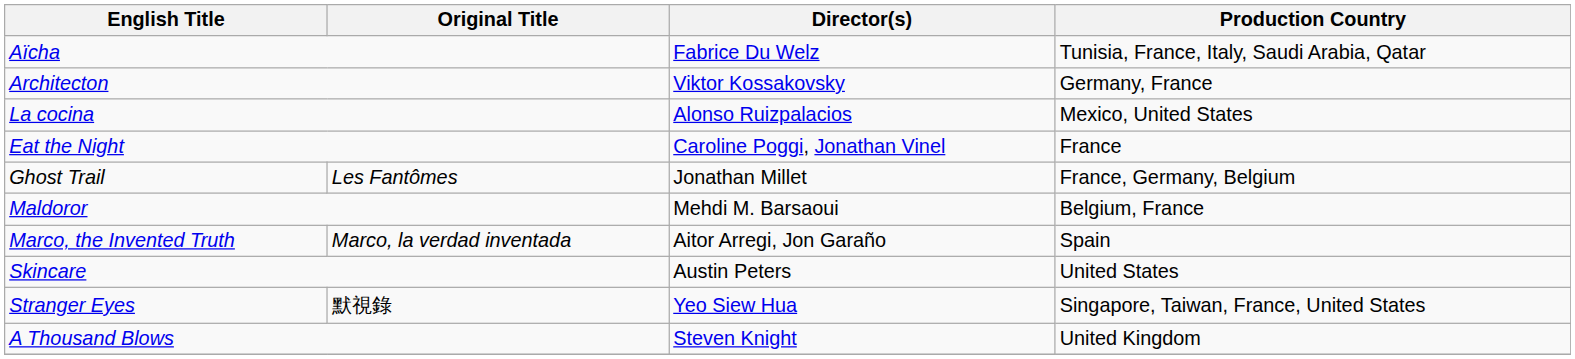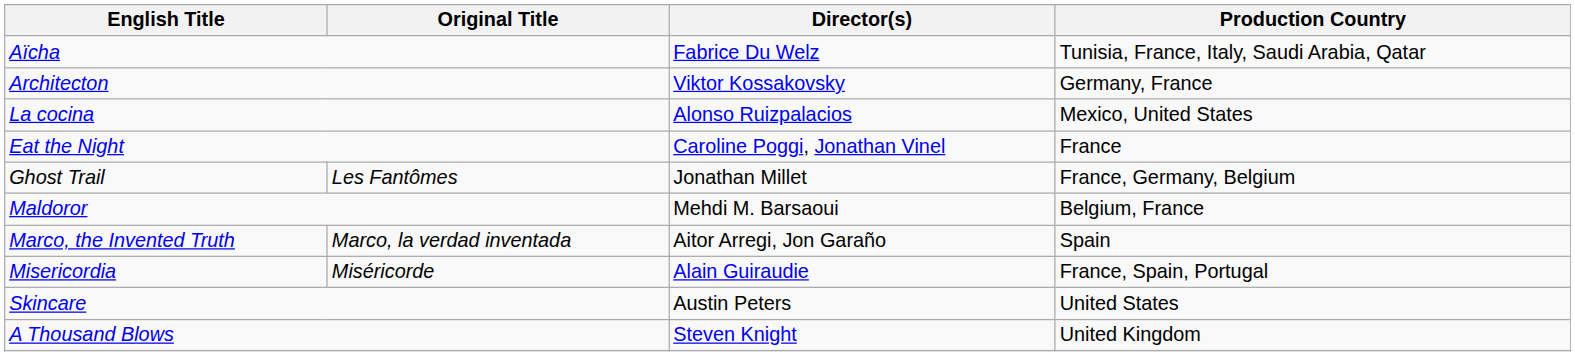+ row: Misericordia | Miséricorde | Alain Guiraudie | France, Spain, Portugal
- row: Stranger Eyes | 默視錄 | Yeo Siew Hua | Singapore, Taiwan, France, United States
